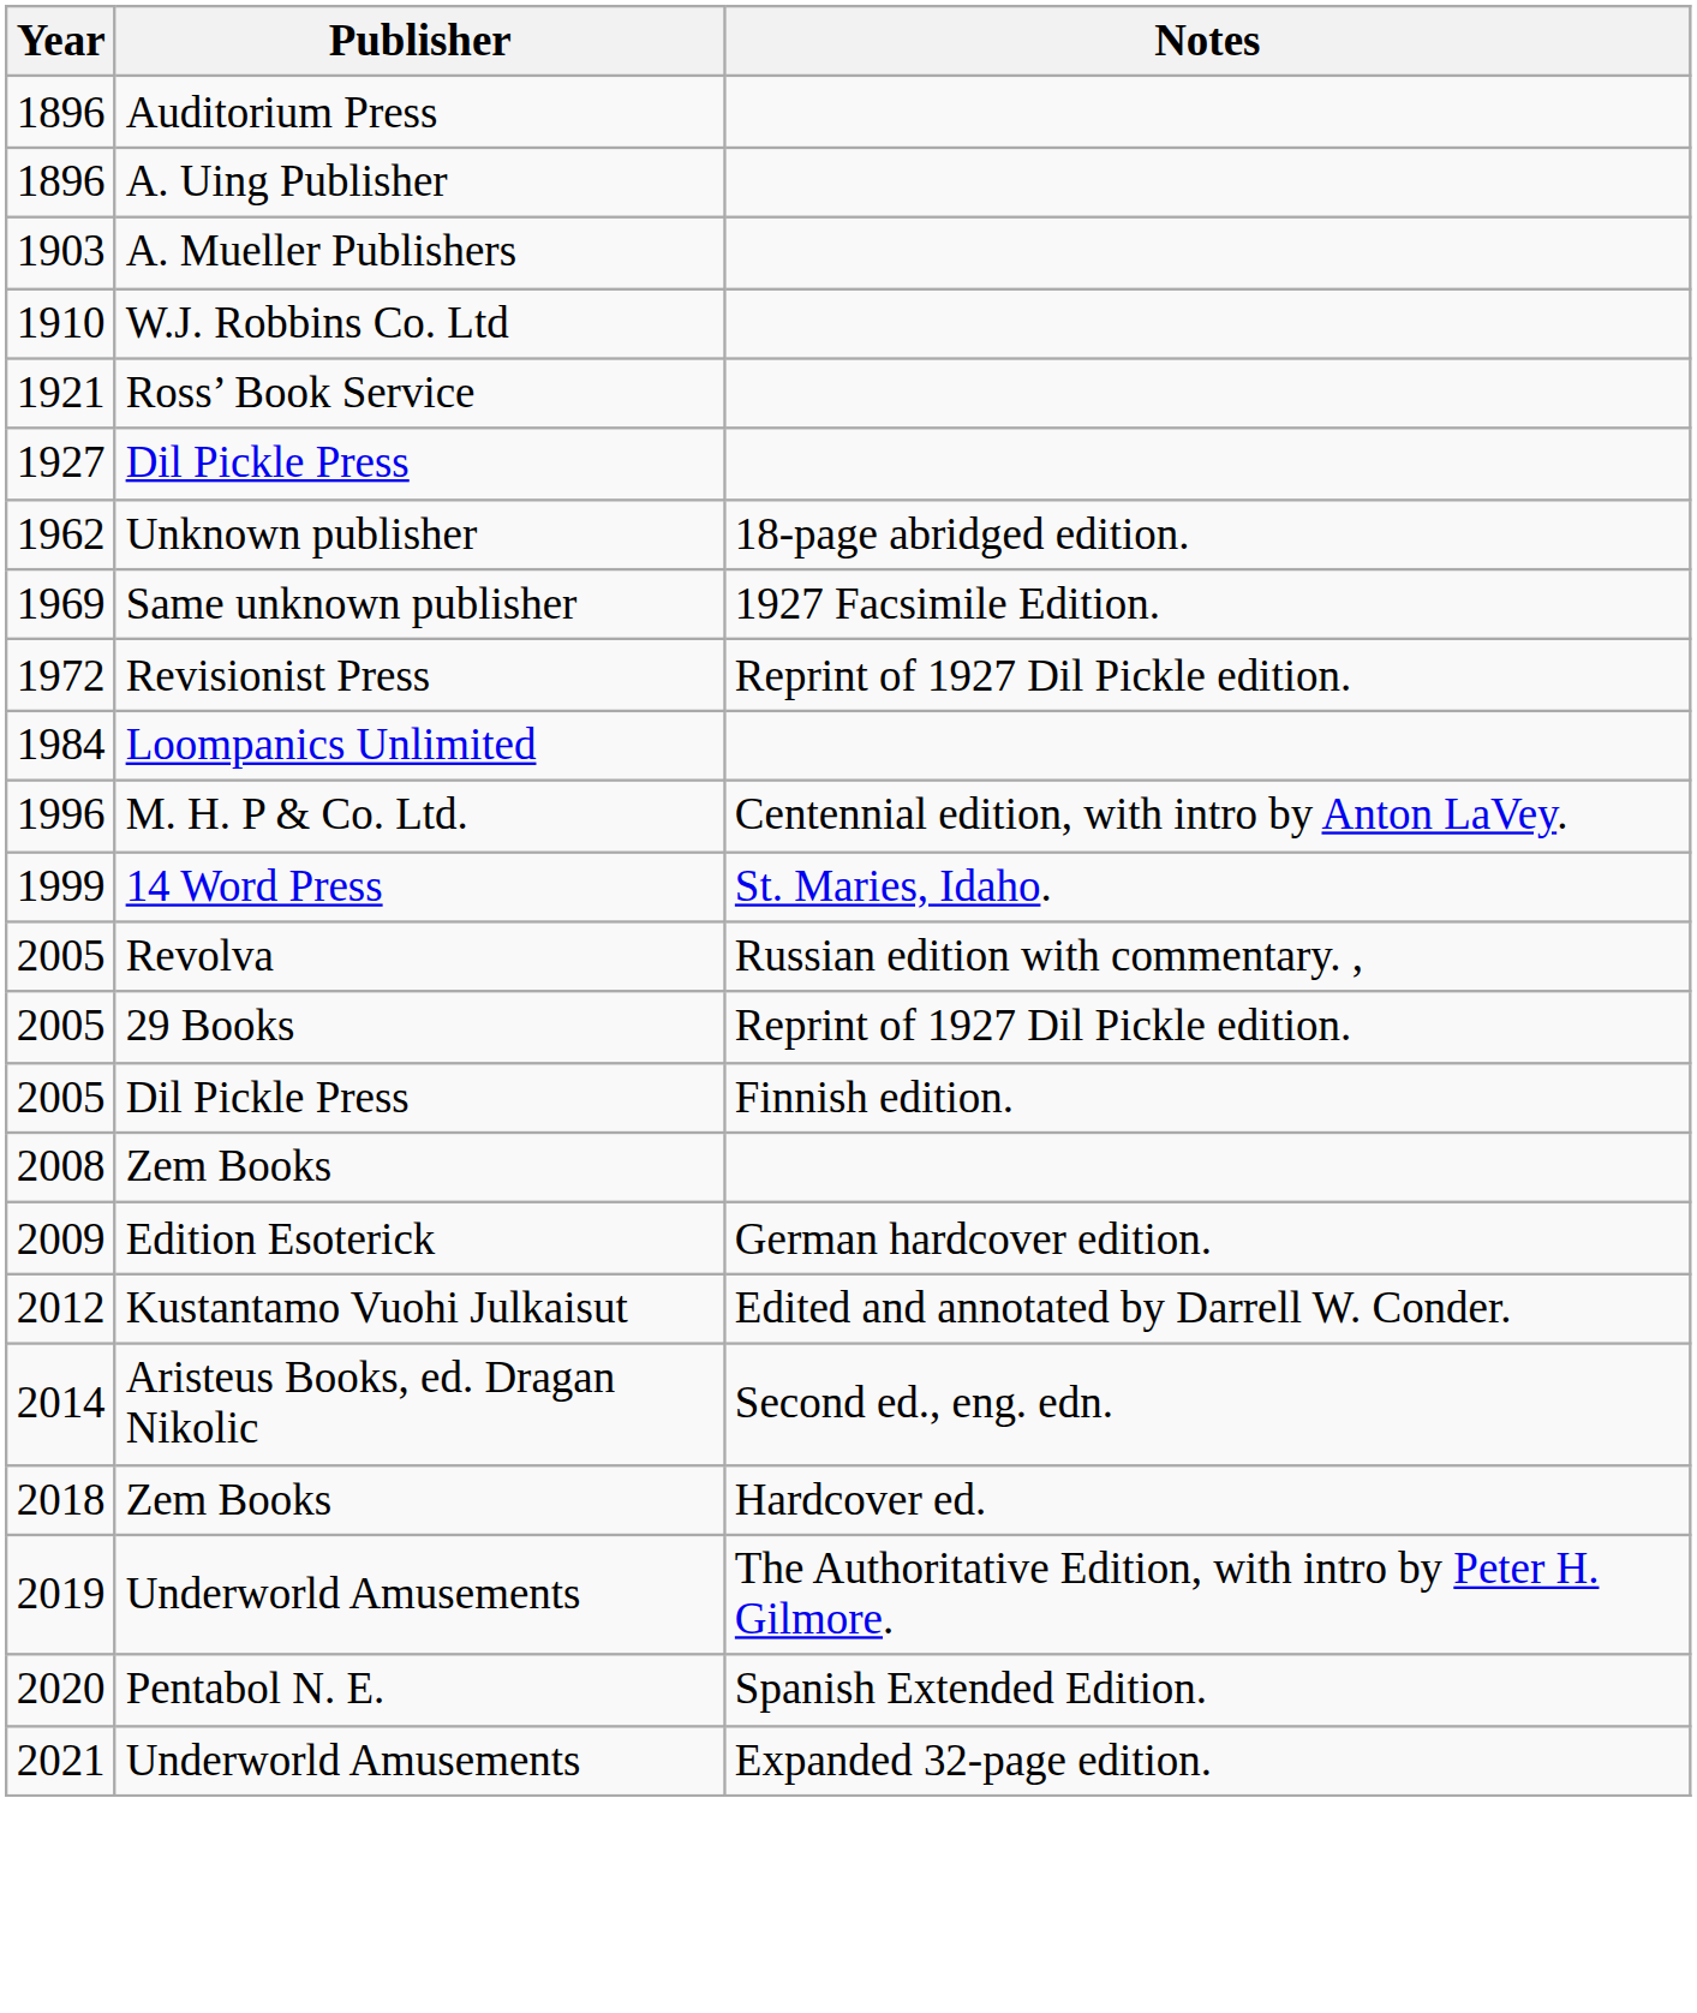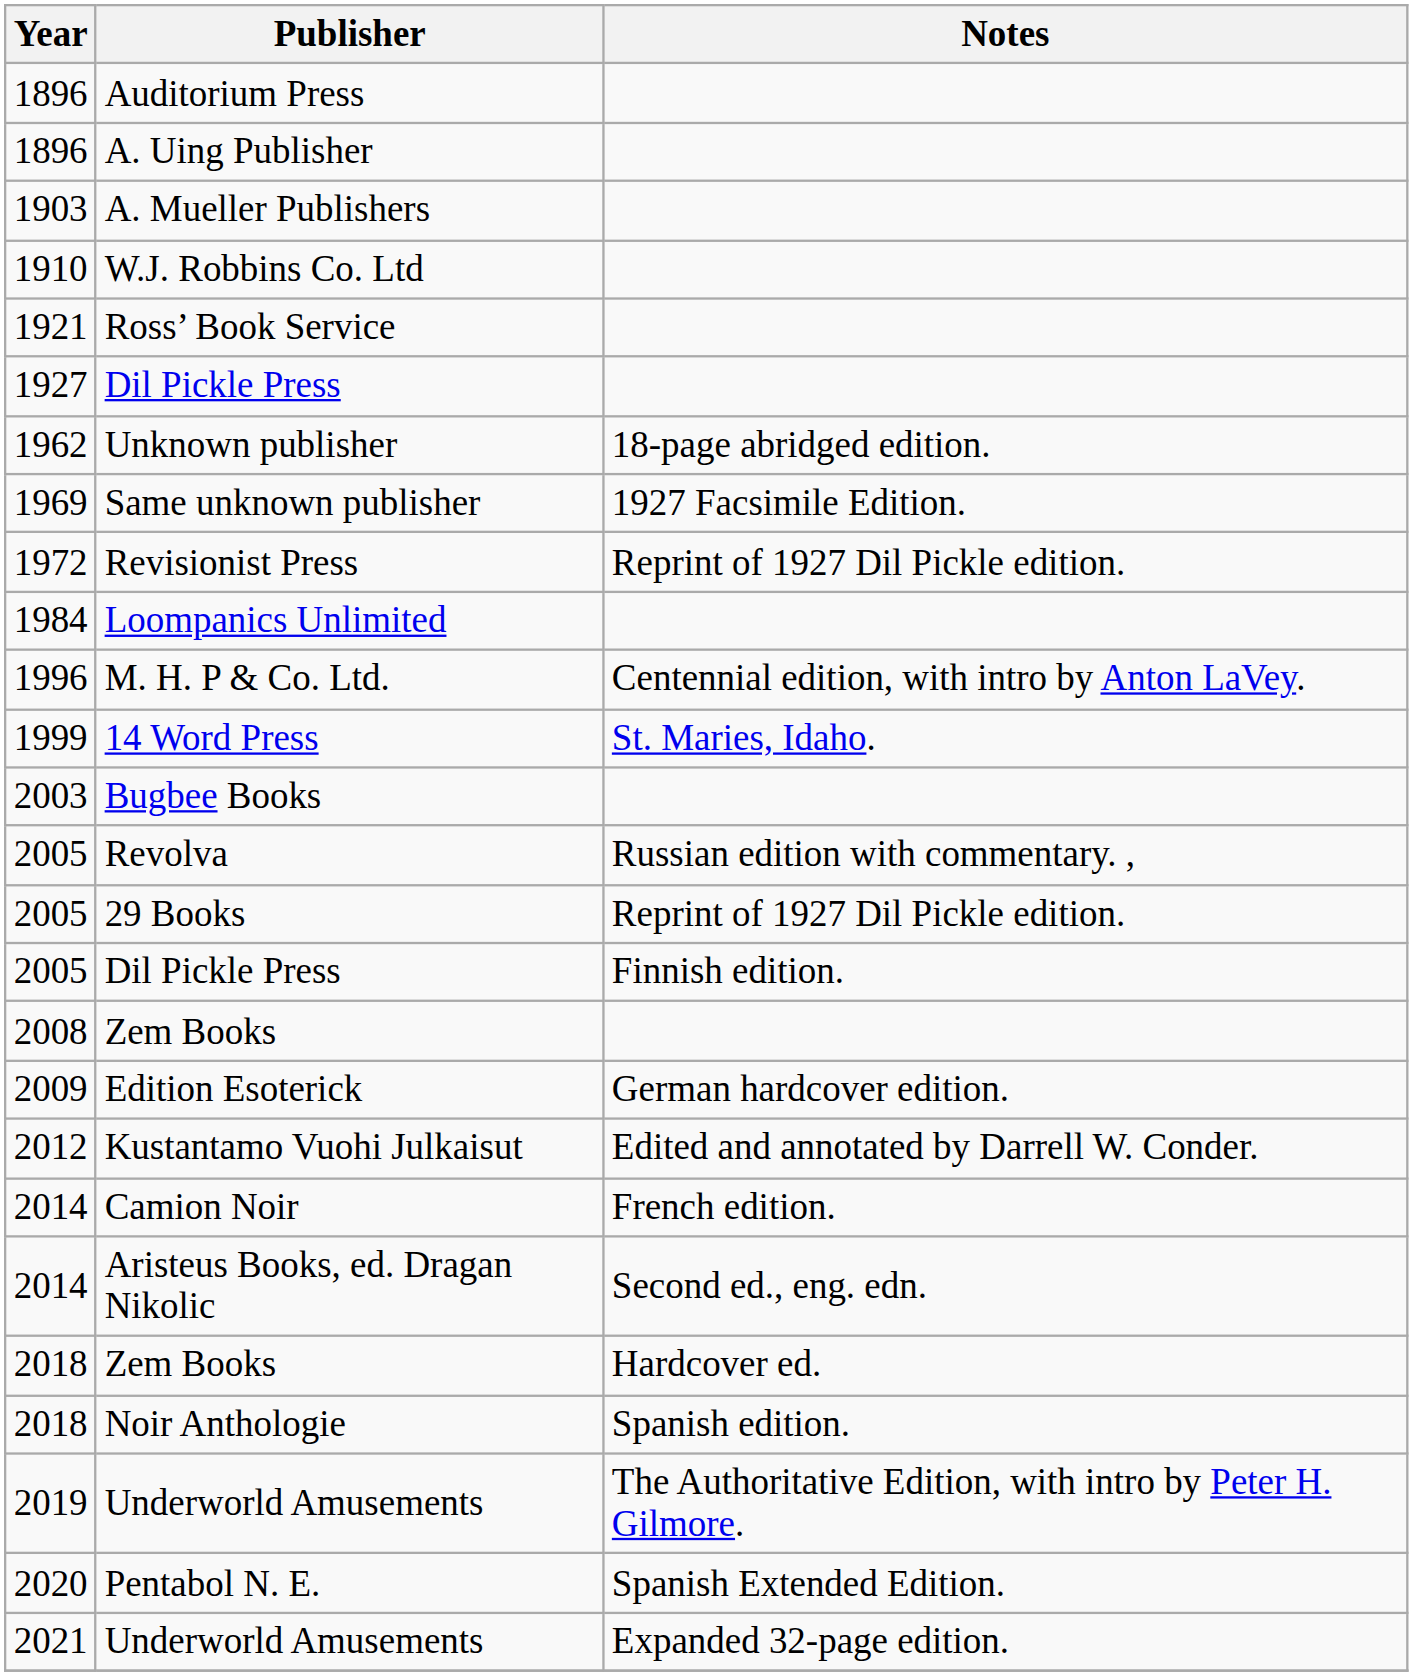+ row: 2003 | Bugbee Books
+ row: 2014 | Camion Noir | French edition.
+ row: 2018 | Noir Anthologie | Spanish edition.
